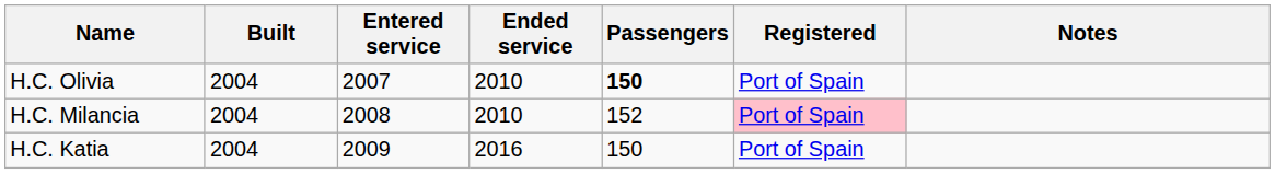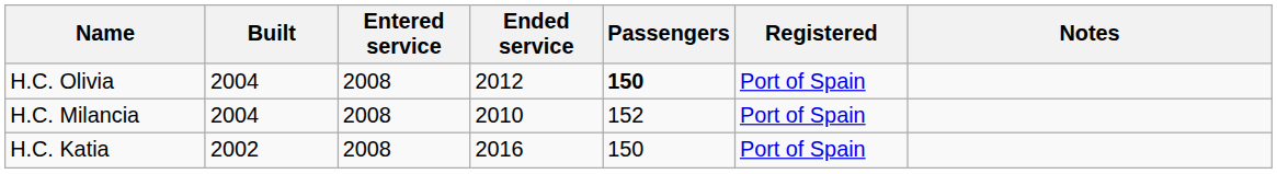H.C. Olivia | Entered service: 2007 -> 2008
H.C. Olivia | Ended service: 2010 -> 2012
H.C. Milancia | Registered: pink background -> no background
H.C. Katia | Built: 2004 -> 2002
H.C. Katia | Entered service: 2009 -> 2008
